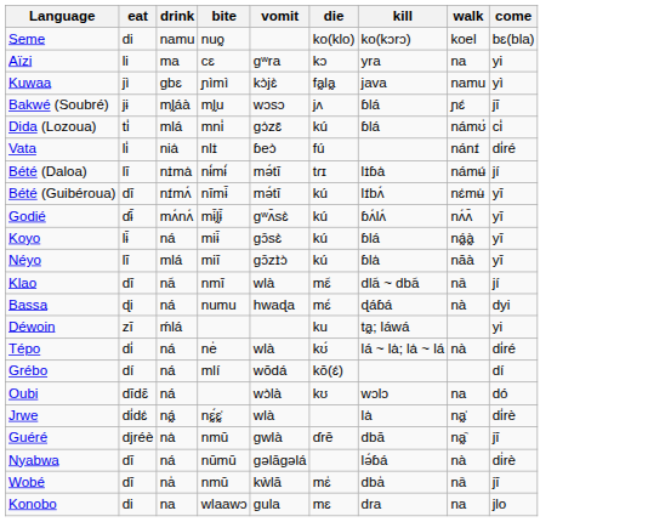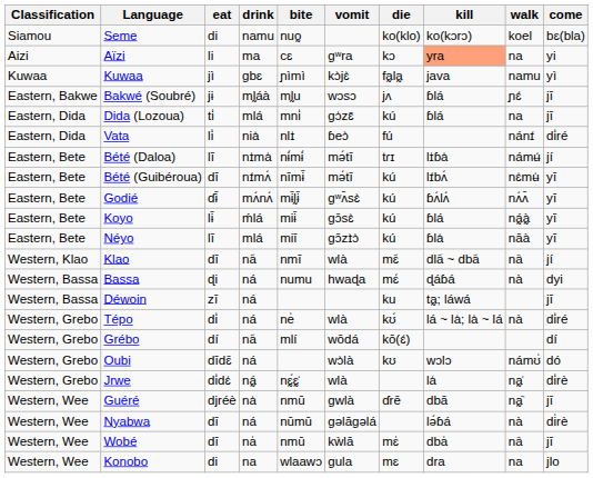+ column: Classification | Siamou | Aizi | Kuwaa | Eastern, Bakwe | Eastern, Dida | Eastern, Dida | Eastern, Bete | Eastern, Bete | Eastern, Bete | Eastern, Bete | Eastern, Bete | Western, Klao | Western, Bassa | Western, Bassa | Western, Grebo | Western, Grebo | Western, Grebo | Western, Grebo | Western, Wee | Western, Wee | Western, Wee | Western, Wee
Aïzi | kill: no background -> lightsalmon background
Dida (Lozoua) | walk: námʊ̍ -> na
Dida (Lozoua) | come: ci̍ -> jī
Koyo | drink: ná -> ḿlá
Déwoin | drink: ḿlá -> ná
Déwoin | come: yi -> jī
Grébo | drink: ná -> na᷄
Oubi | walk: na -> námʊ̍
